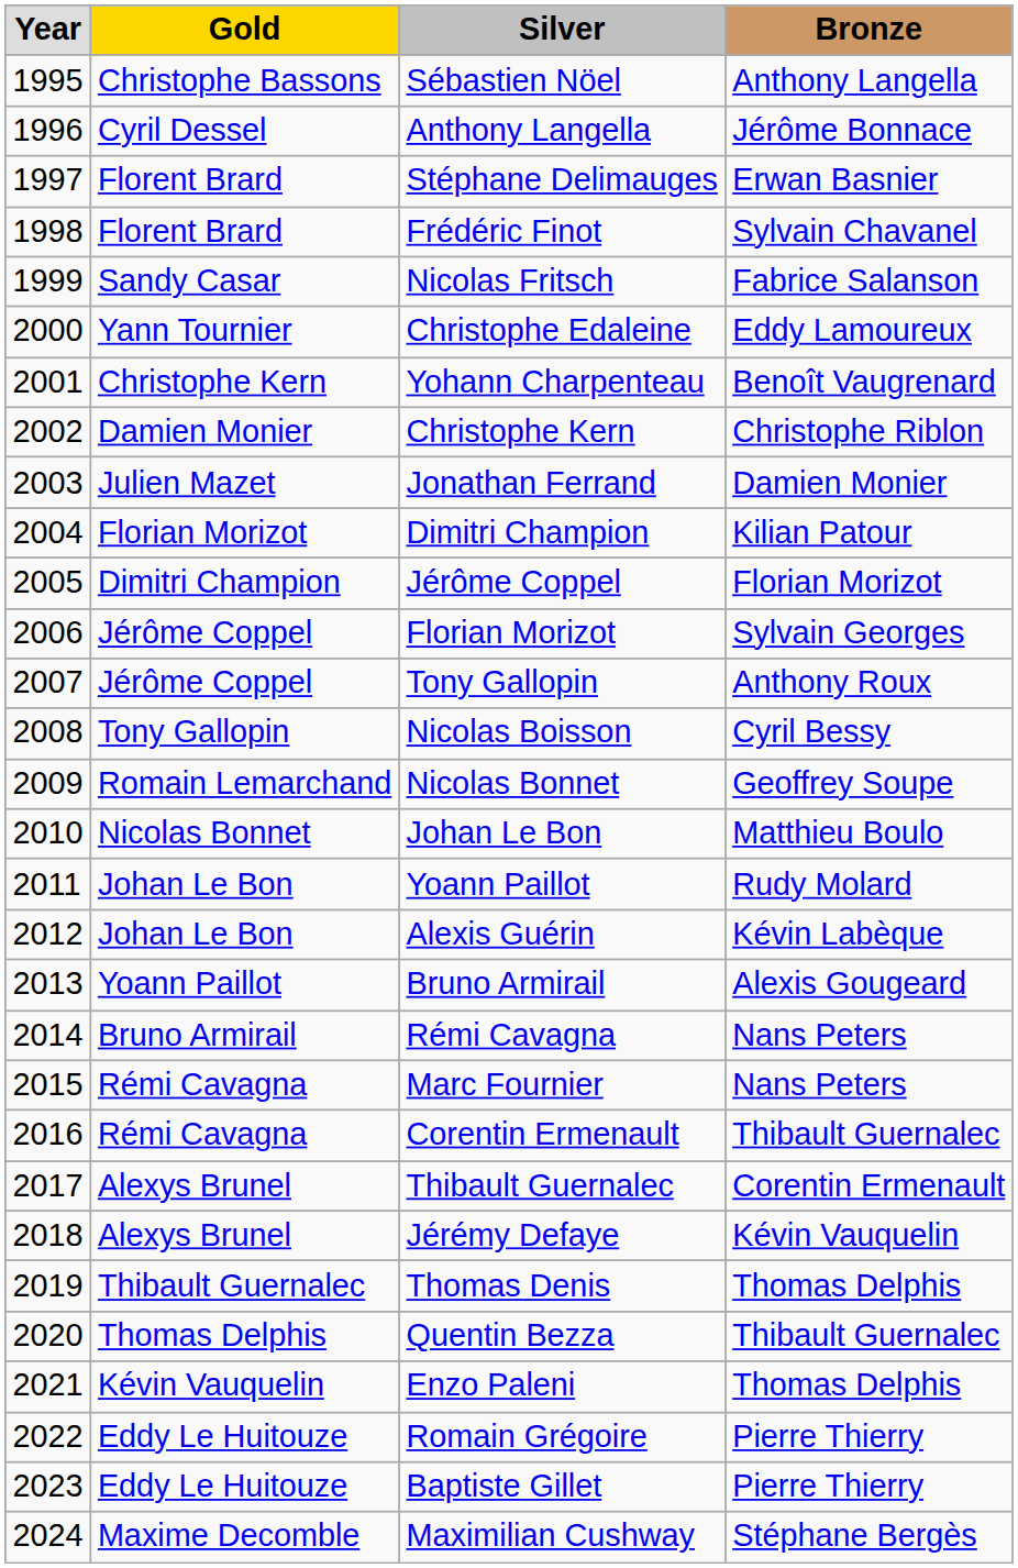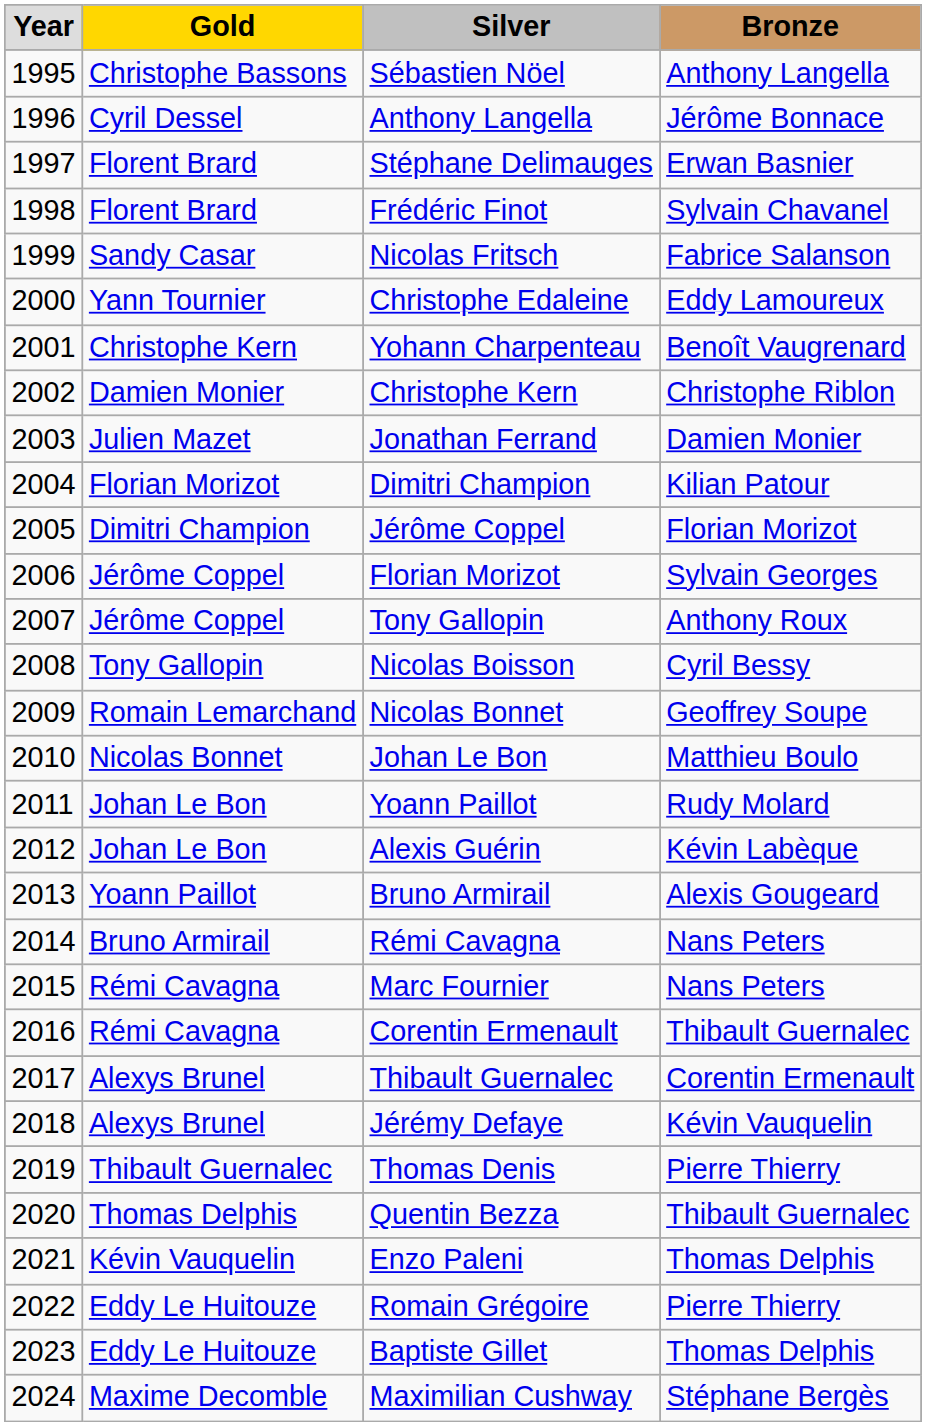Thomas Denis | Bronze: Thomas Delphis -> Pierre Thierry
Baptiste Gillet | Bronze: Pierre Thierry -> Thomas Delphis
